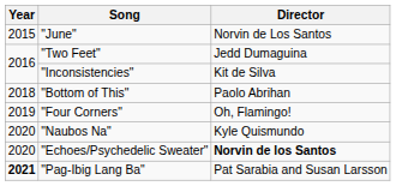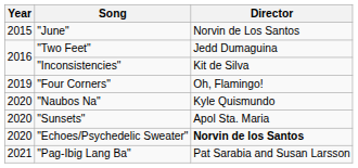- row: 2018 | "Bottom of This" | Paolo Abrihan
+ row: 2020 | "Sunsets" | Apol Sta. Maria
"Pag-Ibig Lang Ba" | Year: bold -> normal
